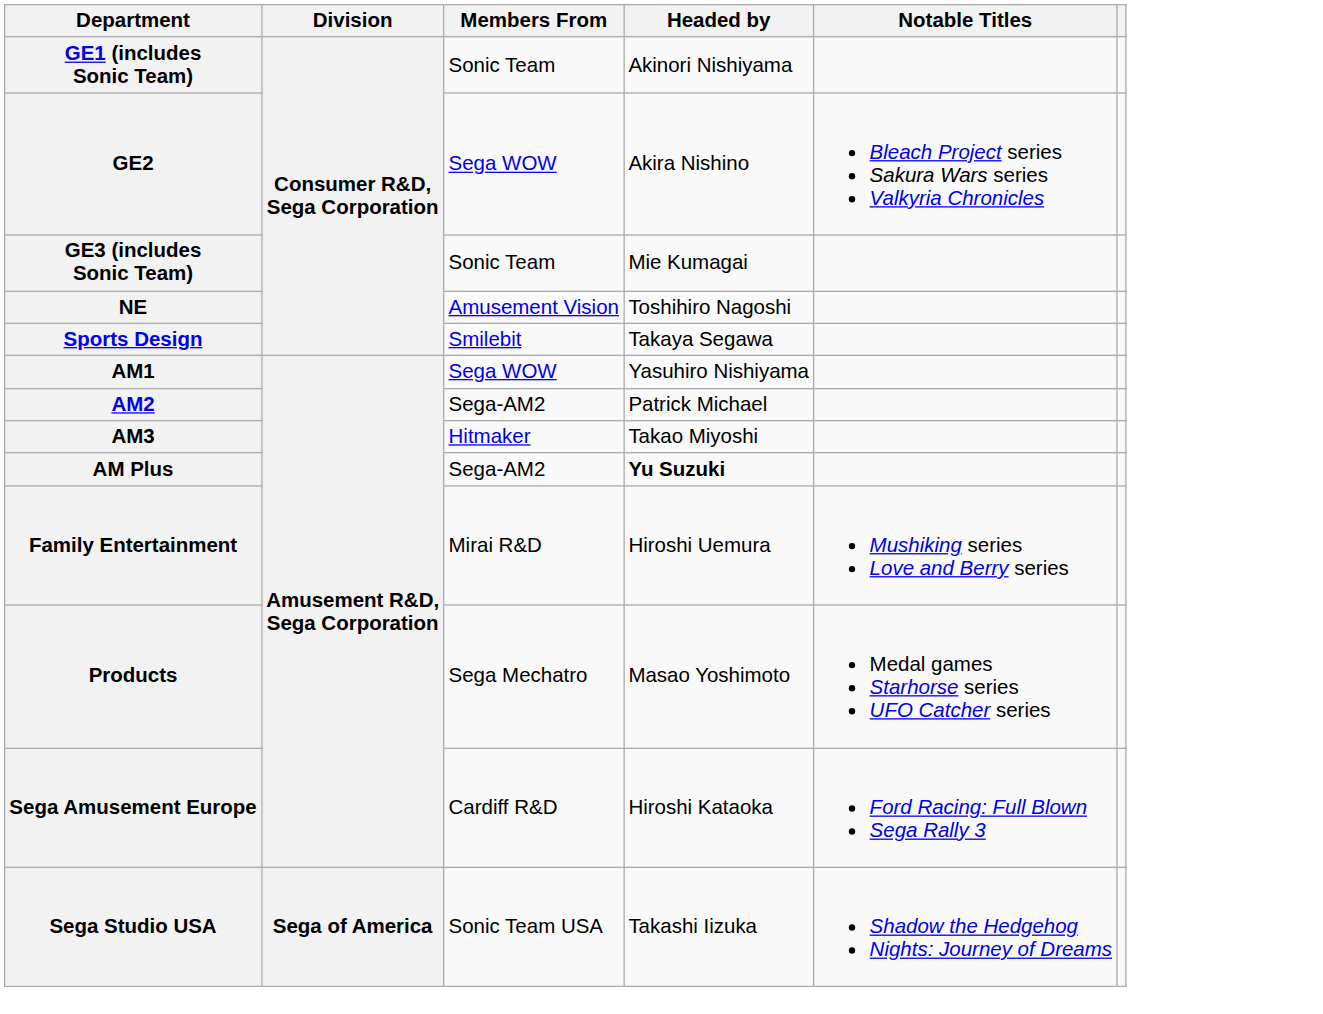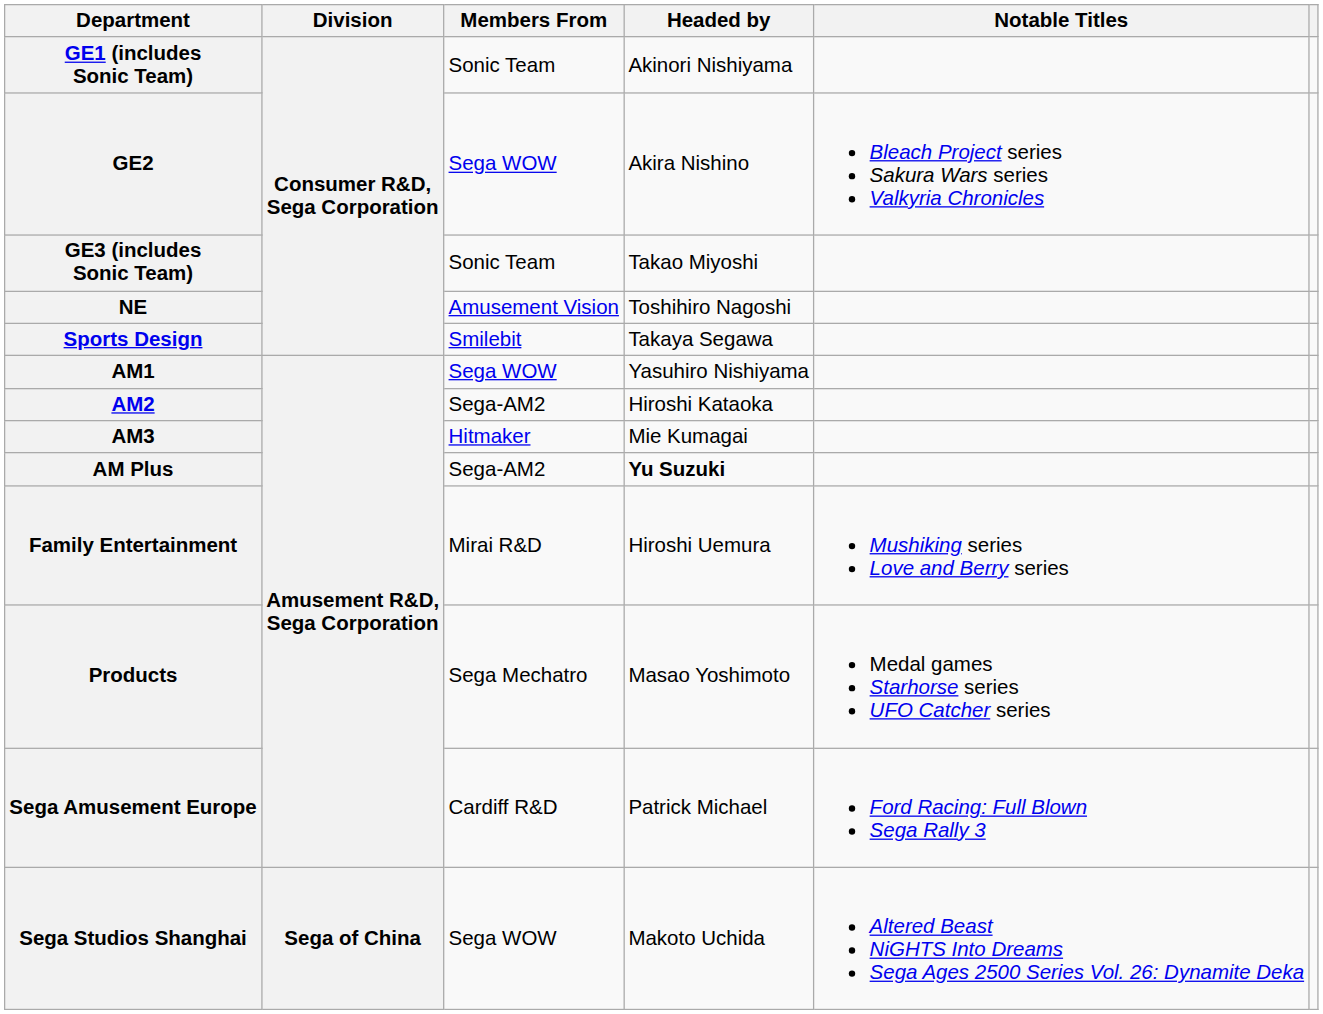GE3 (includes Sonic Team) | Headed by: Mie Kumagai -> Takao Miyoshi
AM2 | Headed by: Patrick Michael -> Hiroshi Kataoka
AM3 | Headed by: Takao Miyoshi -> Mie Kumagai
Sega Amusement Europe | Headed by: Hiroshi Kataoka -> Patrick Michael
+ row: Sega Studios Shanghai | Sega of China | Sega WOW | Makoto Uchida | Altered Beast NiGHTS Into Dreams Sega Ages 2500 Series Vol. 26: Dynamite Deka
- row: Sega Studio USA | Sega of America | Sonic Team USA | Takashi Iizuka | Shadow the Hedgehog Nights: Journey of Dreams
